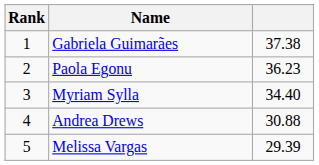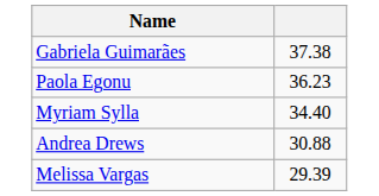- column: Rank | 1 | 2 | 3 | 4 | 5
